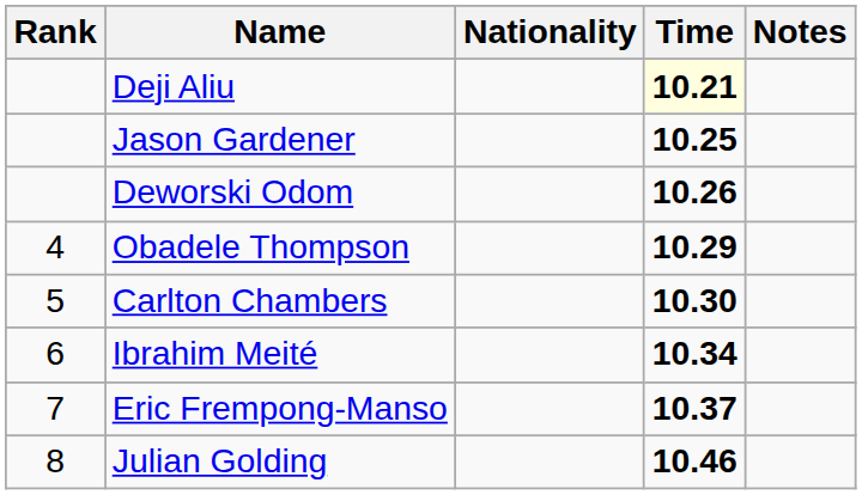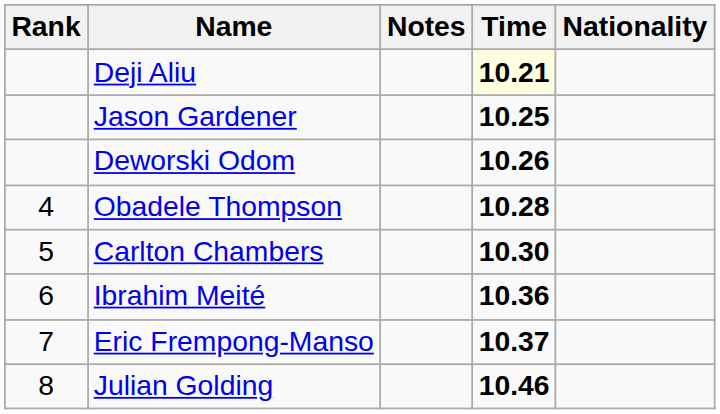columns swapped: Nationality <-> Notes
Obadele Thompson | Time: 10.29 -> 10.28
Ibrahim Meité | Time: 10.34 -> 10.36
